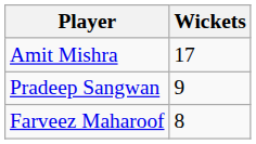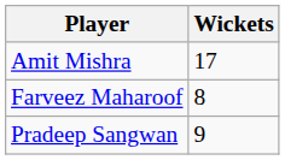rows swapped: Pradeep Sangwan <-> Farveez Maharoof
